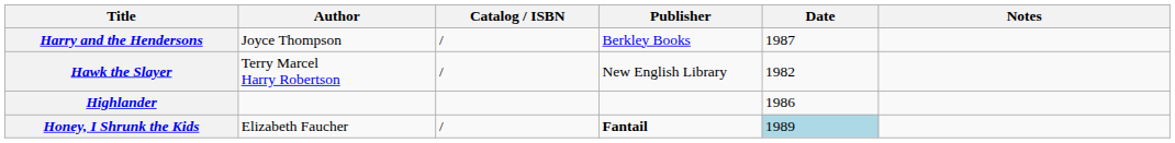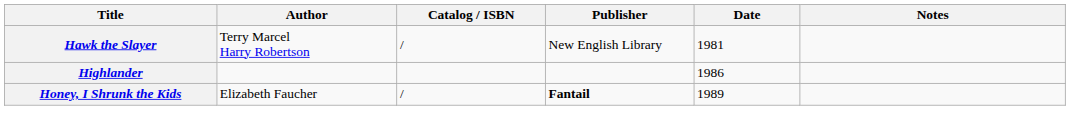- row: Harry and the Hendersons | Joyce Thompson | / | Berkley Books | 1987
Hawk the Slayer | Date: 1982 -> 1981
Honey, I Shrunk the Kids | Date: lightblue background -> no background
